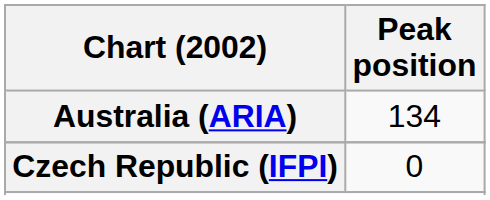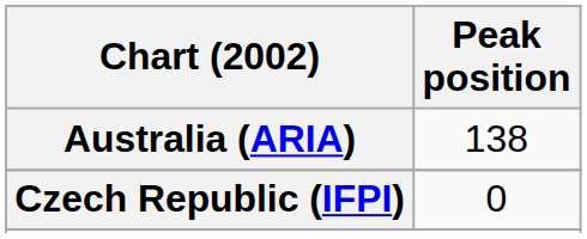Australia (ARIA) | Peak position: 134 -> 138
